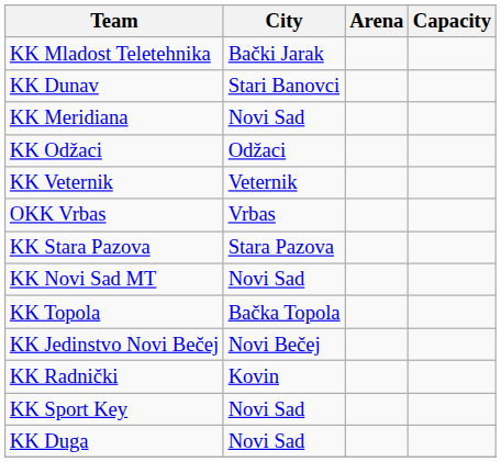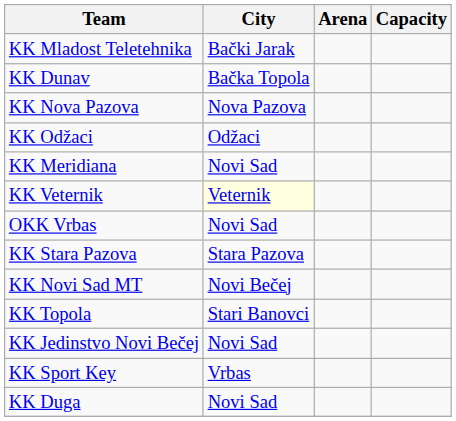KK Dunav | City: Stari Banovci -> Bačka Topola
+ row: KK Nova Pazova | Nova Pazova
rows swapped: KK Meridiana <-> KK Odžaci
KK Veternik | City: no background -> lightyellow background
OKK Vrbas | City: Vrbas -> Novi Sad
KK Novi Sad MT | City: Novi Sad -> Novi Bečej
KK Topola | City: Bačka Topola -> Stari Banovci
KK Jedinstvo Novi Bečej | City: Novi Bečej -> Novi Sad
- row: KK Radnički | Kovin
KK Sport Key | City: Novi Sad -> Vrbas
